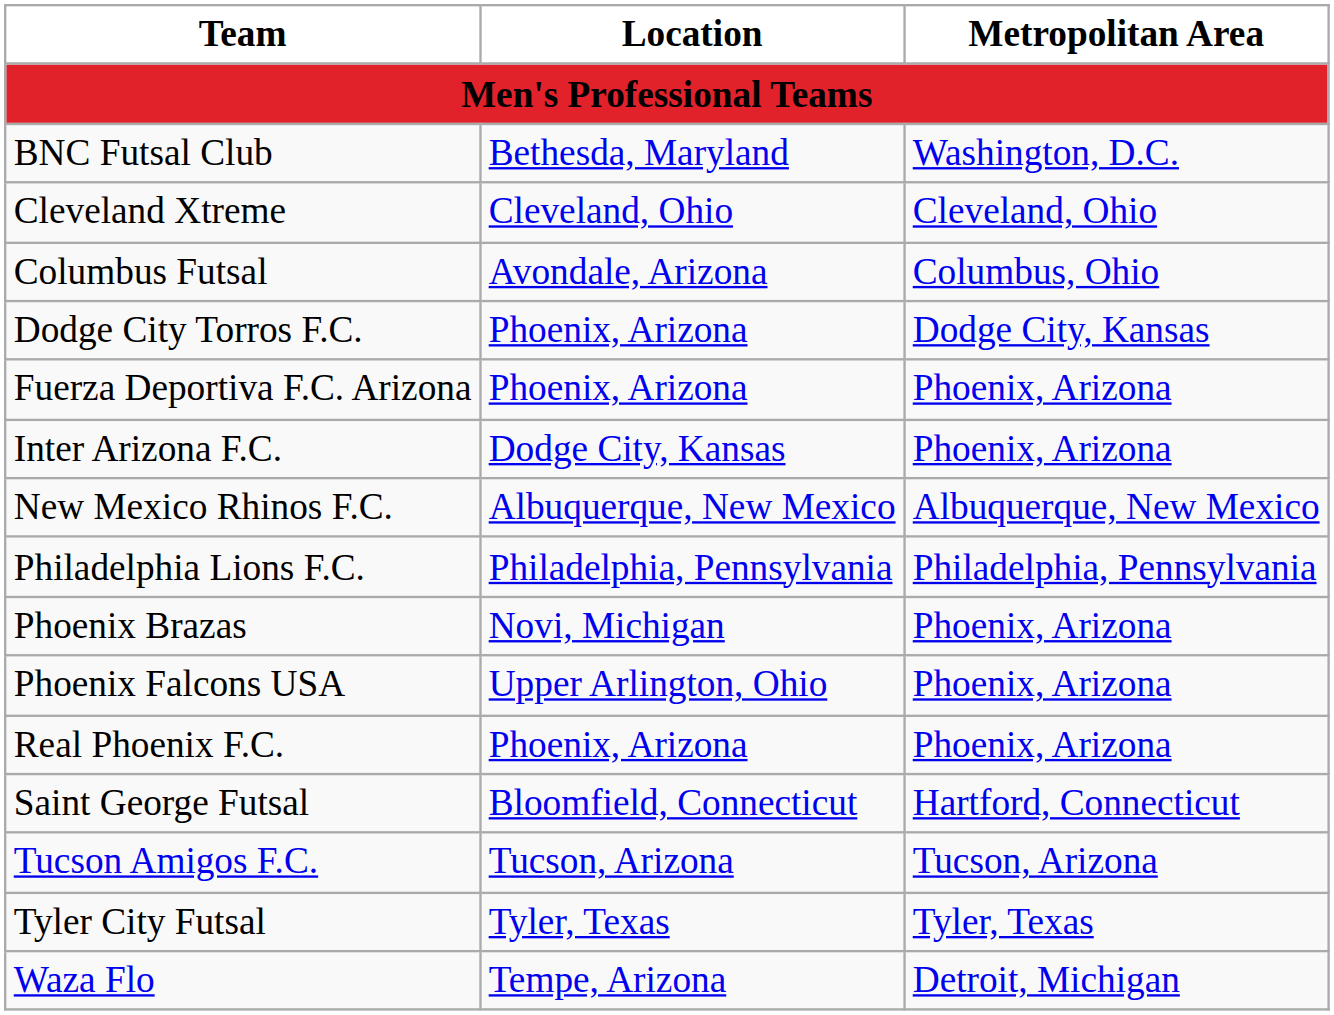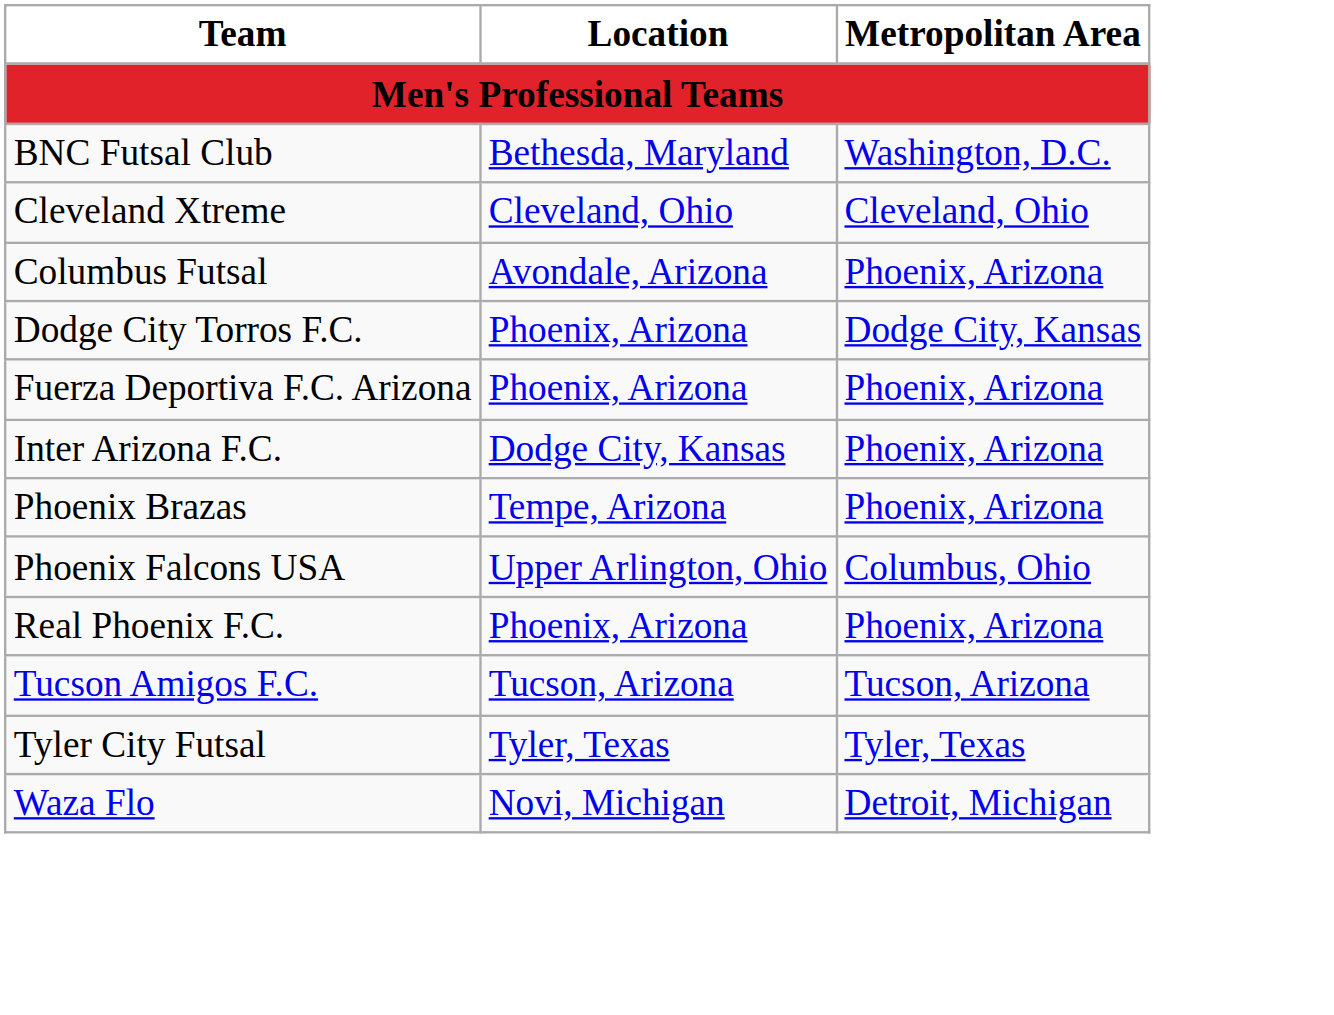Columbus Futsal | Metropolitan Area: Columbus, Ohio -> Phoenix, Arizona
- row: New Mexico Rhinos F.C. | Albuquerque, New Mexico | Albuquerque, New Mexico
- row: Philadelphia Lions F.C. | Philadelphia, Pennsylvania | Philadelphia, Pennsylvania
Phoenix Brazas | Location: Novi, Michigan -> Tempe, Arizona
Phoenix Falcons USA | Metropolitan Area: Phoenix, Arizona -> Columbus, Ohio
- row: Saint George Futsal | Bloomfield, Connecticut | Hartford, Connecticut
Waza Flo | Location: Tempe, Arizona -> Novi, Michigan
